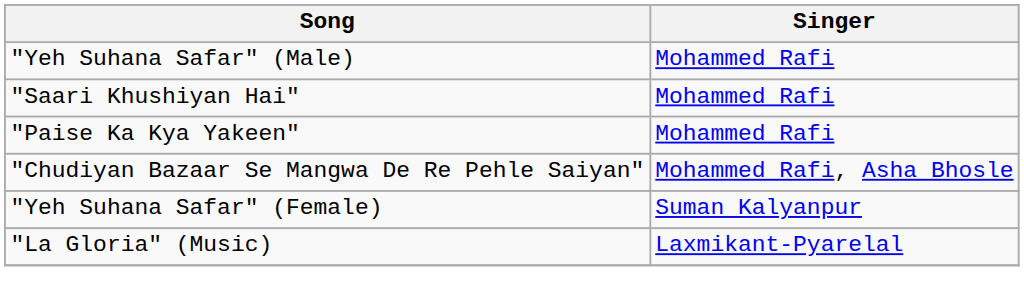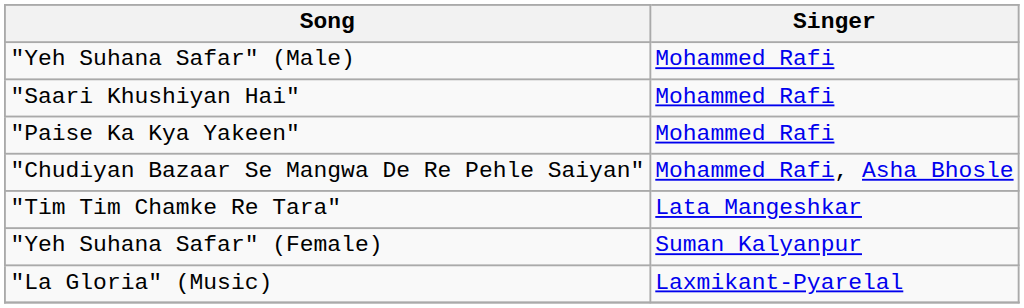+ row: "Tim Tim Chamke Re Tara" | Lata Mangeshkar
